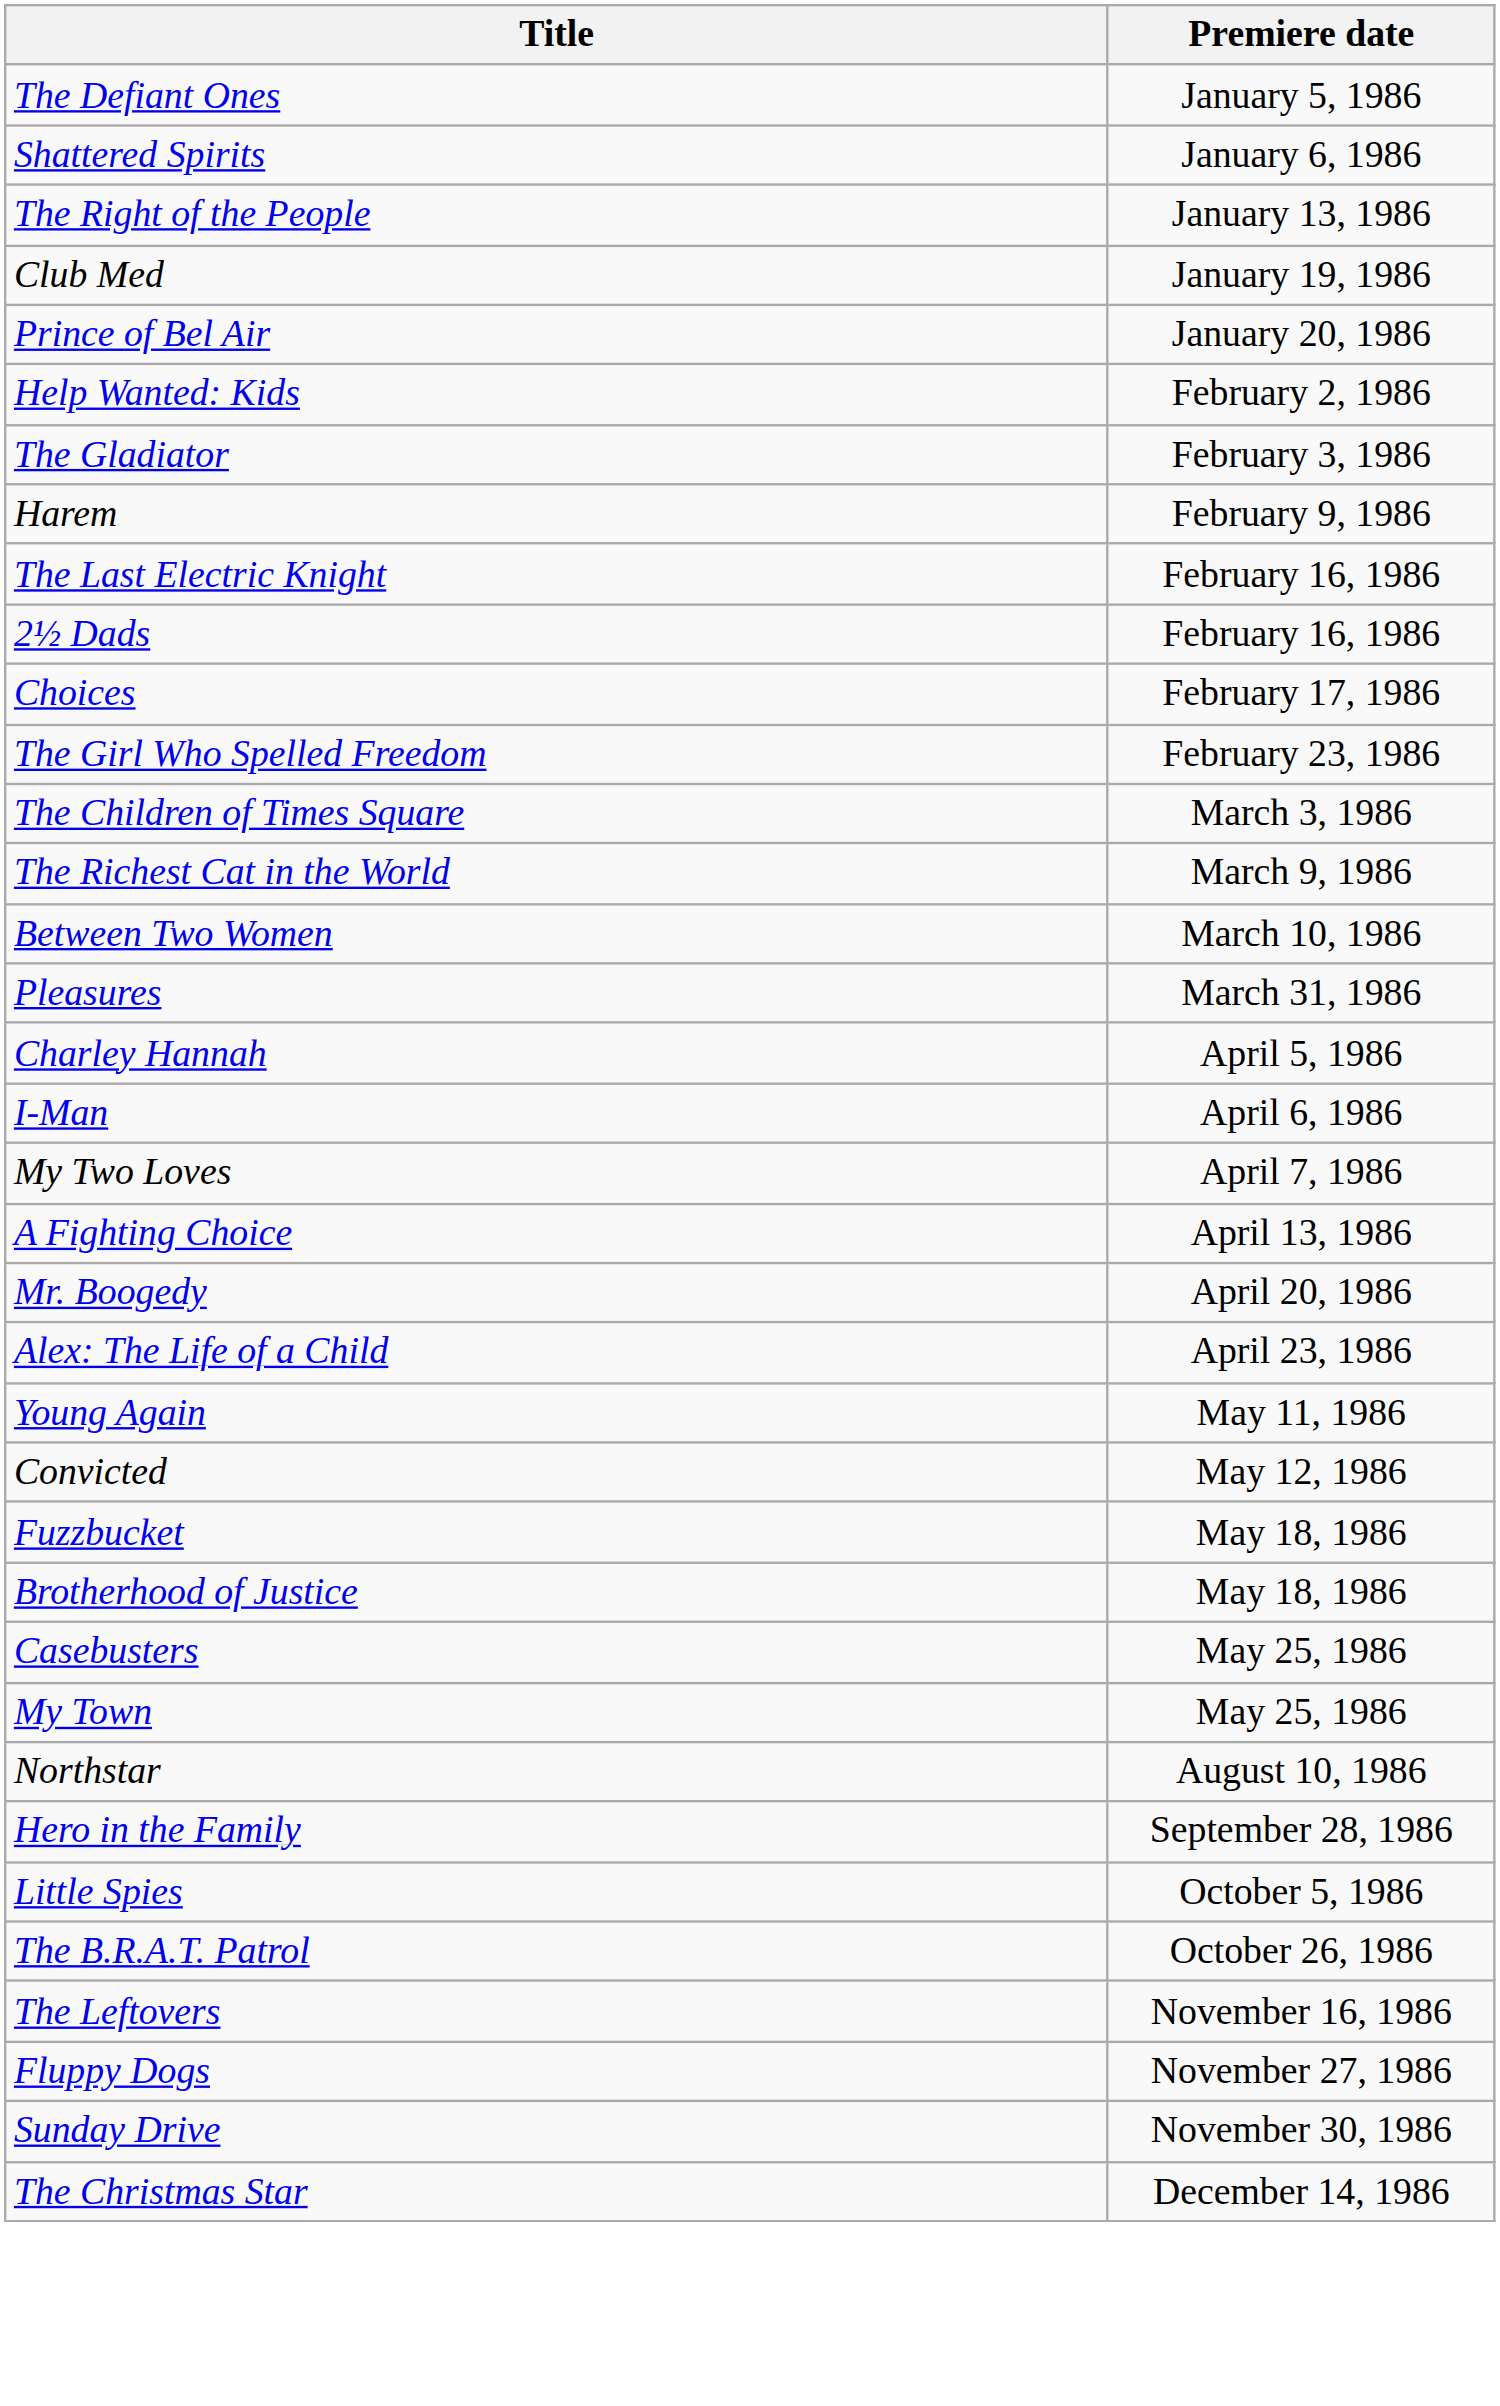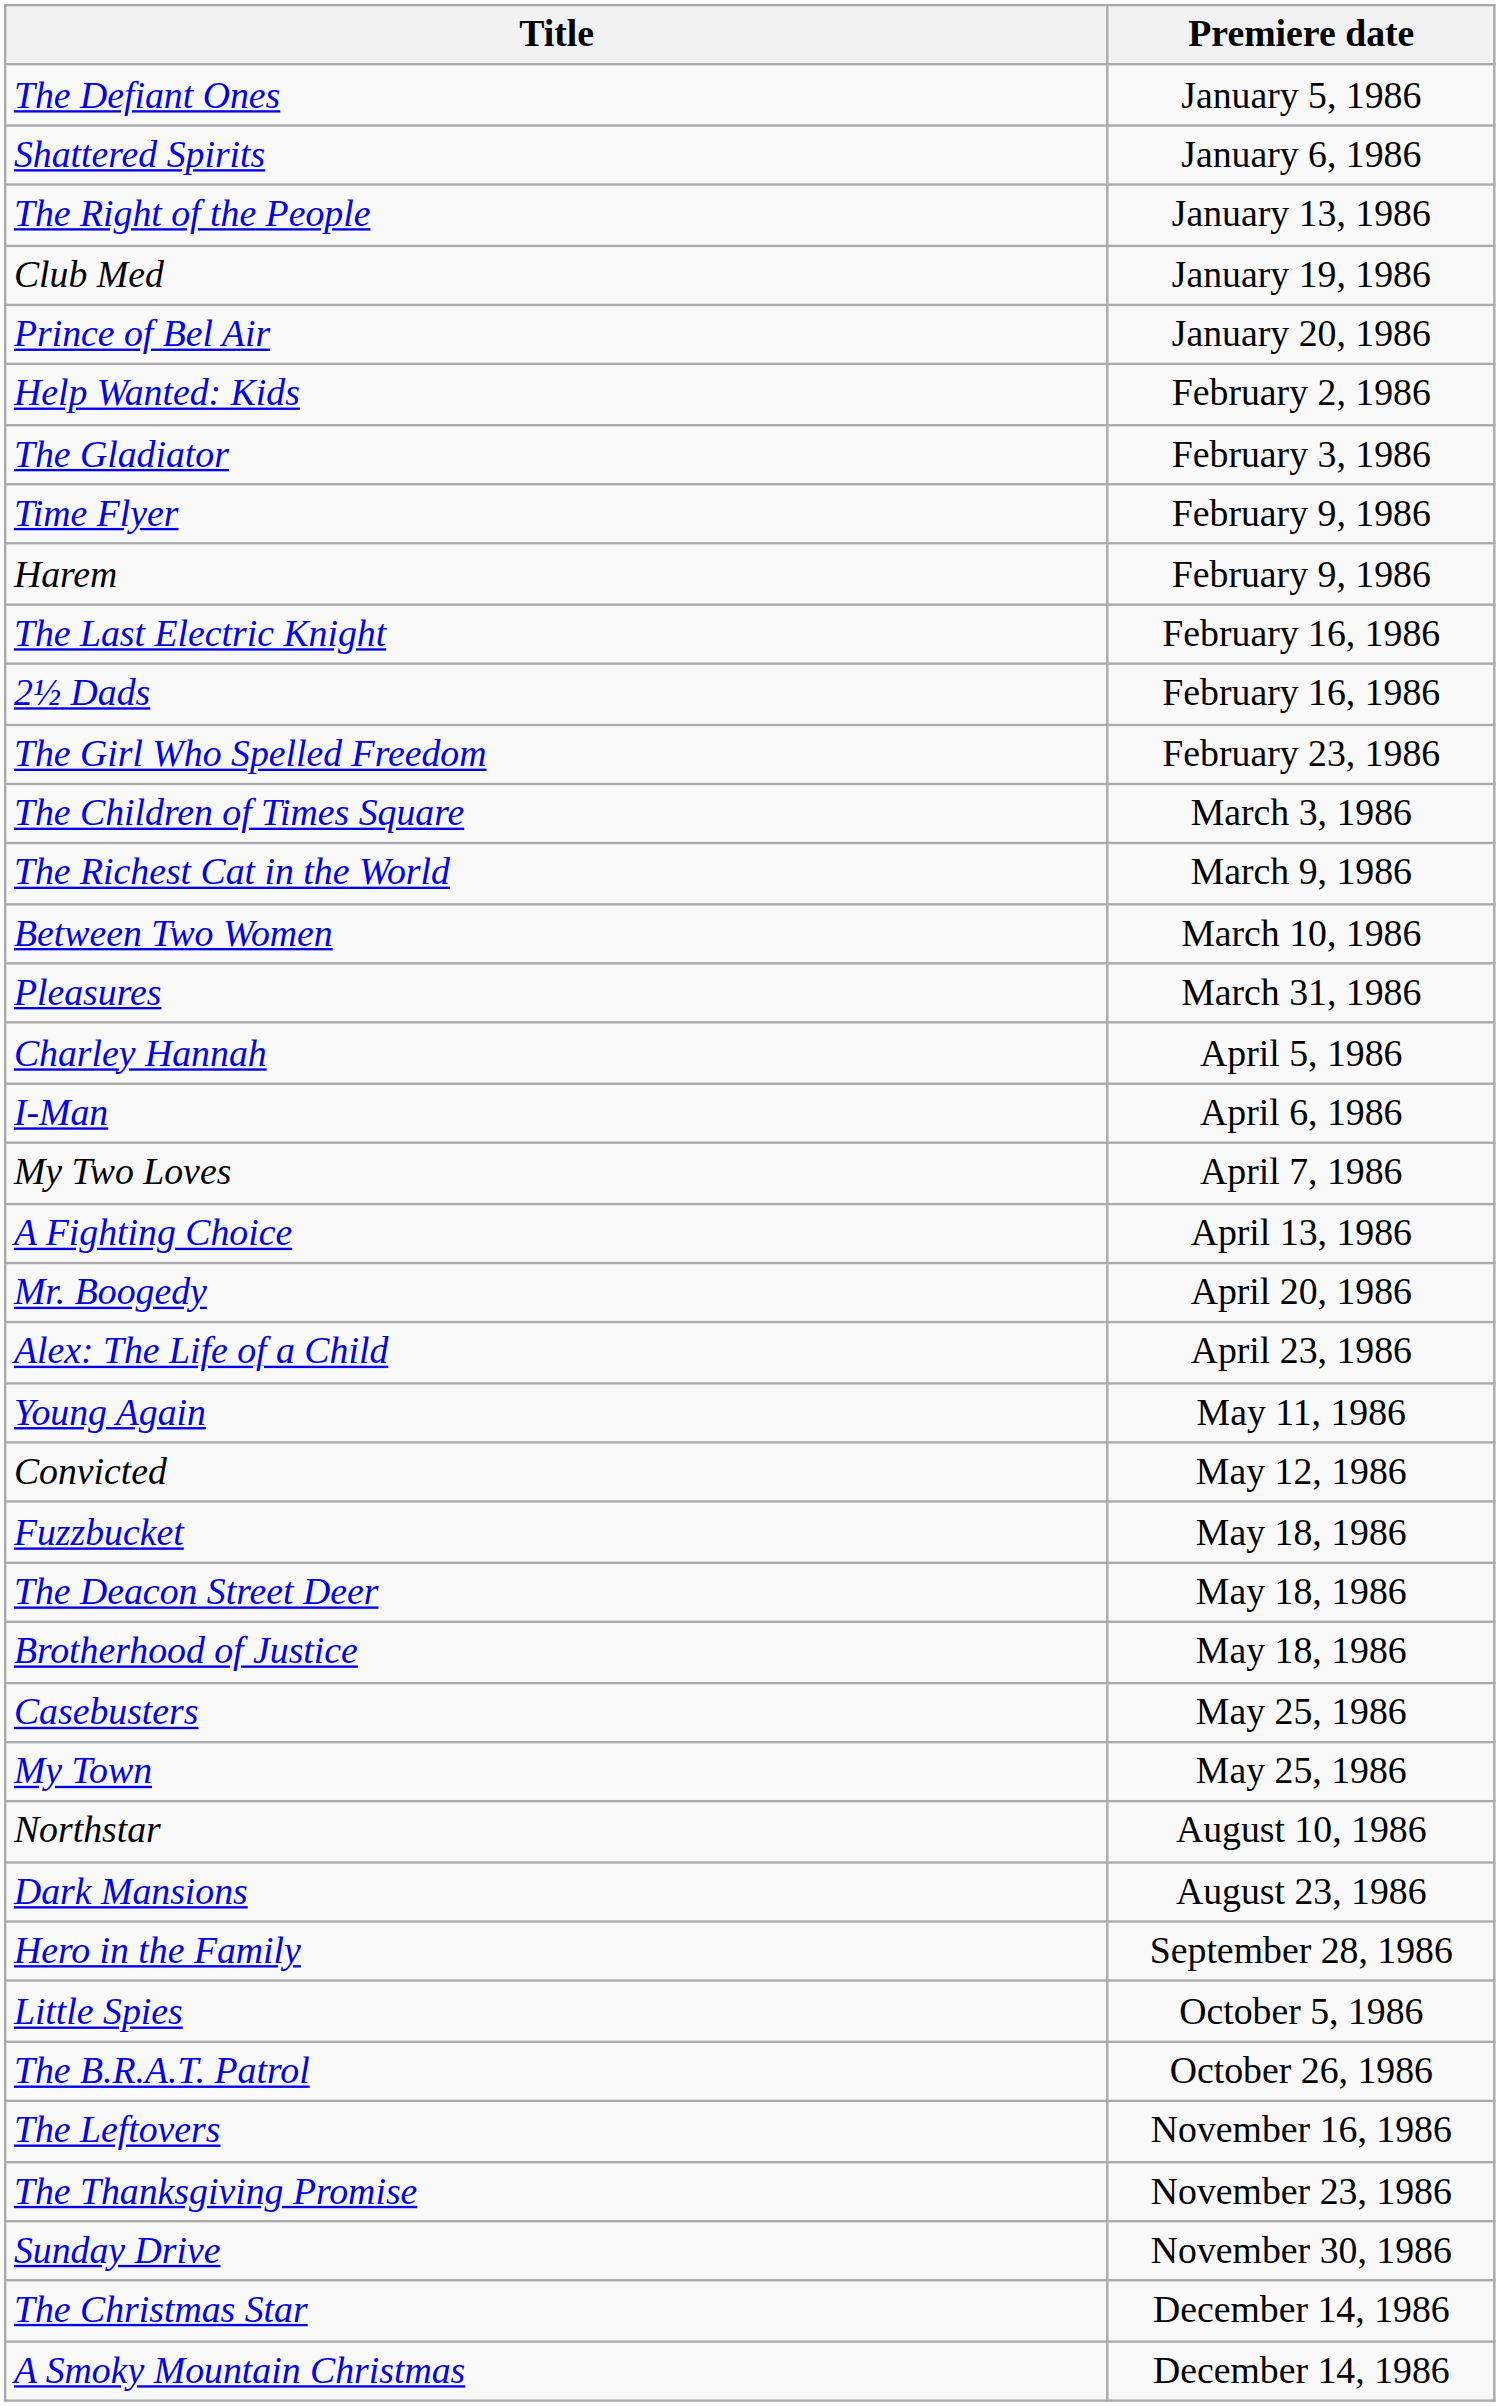+ row: Time Flyer | February 9, 1986
- row: Choices | February 17, 1986
+ row: The Deacon Street Deer | May 18, 1986
+ row: Dark Mansions | August 23, 1986
+ row: The Thanksgiving Promise | November 23, 1986
- row: Fluppy Dogs | November 27, 1986
+ row: A Smoky Mountain Christmas | December 14, 1986
